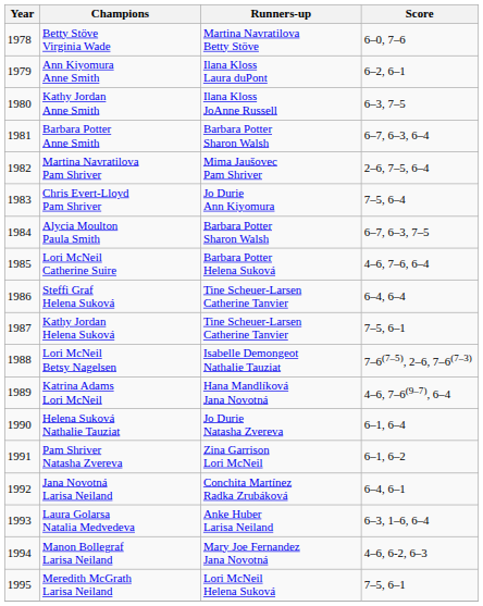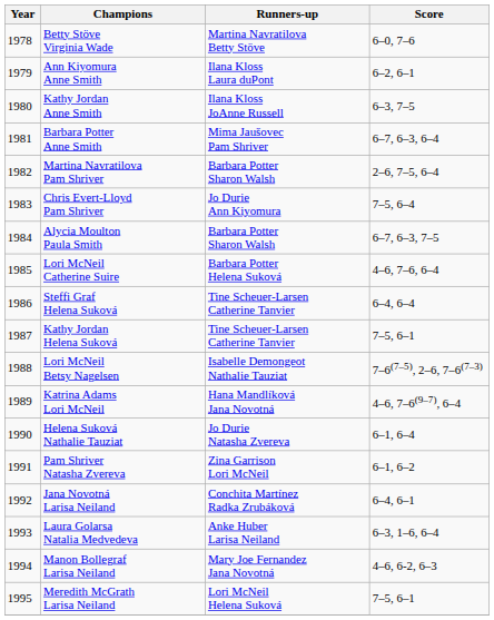Barbara Potter Anne Smith | Runners-up: Barbara Potter Sharon Walsh -> Mima Jaušovec Pam Shriver
Martina Navratilova Pam Shriver | Runners-up: Mima Jaušovec Pam Shriver -> Barbara Potter Sharon Walsh
